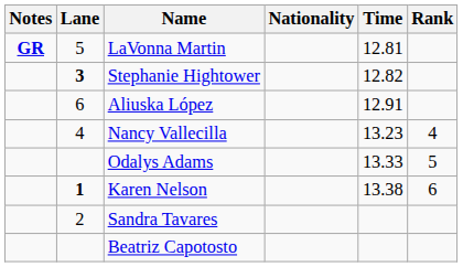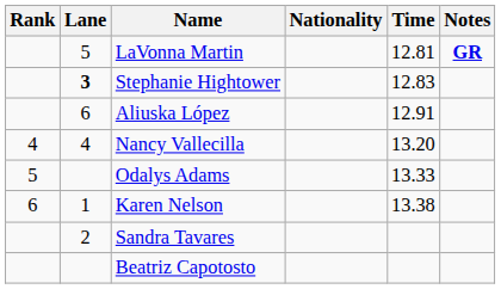columns swapped: Rank <-> Notes
Stephanie Hightower | Time: 12.82 -> 12.83
Nancy Vallecilla | Time: 13.23 -> 13.20
Karen Nelson | Lane: bold -> normal
